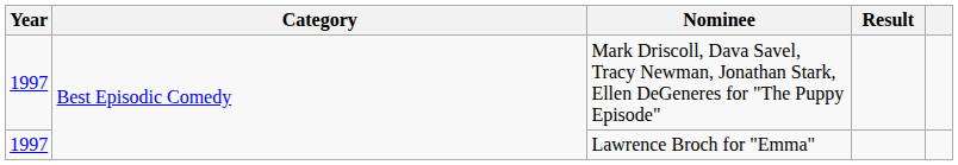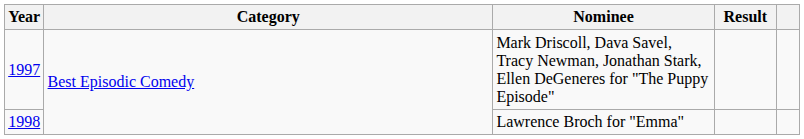Lawrence Broch for "Emma" | Year: 1997 -> 1998
